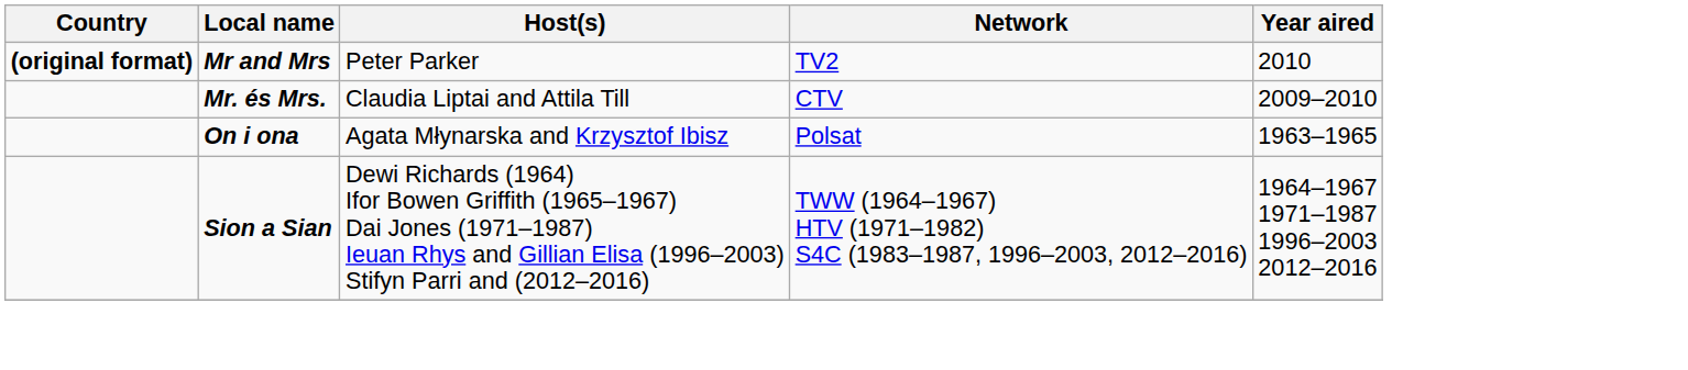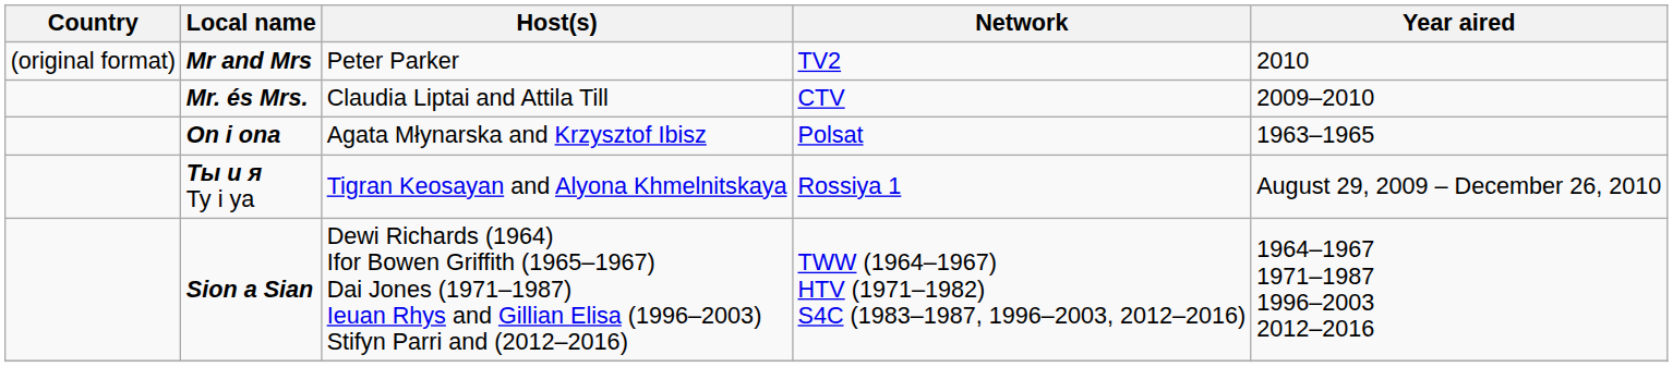Mr and Mrs | Country: bold -> normal
+ row: Ты и я Ty i ya | Tigran Keosayan and Alyona Khmelnitskaya | Rossiya 1 | August 29, 2009 – December 26, 2010
